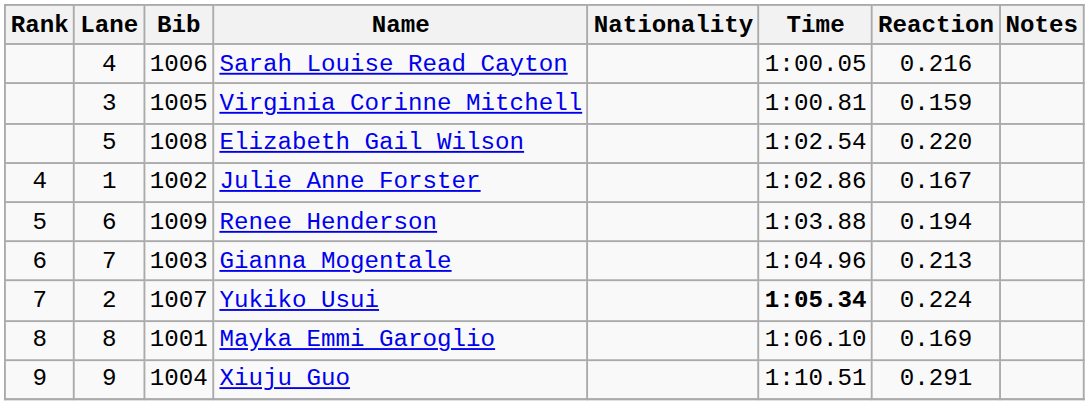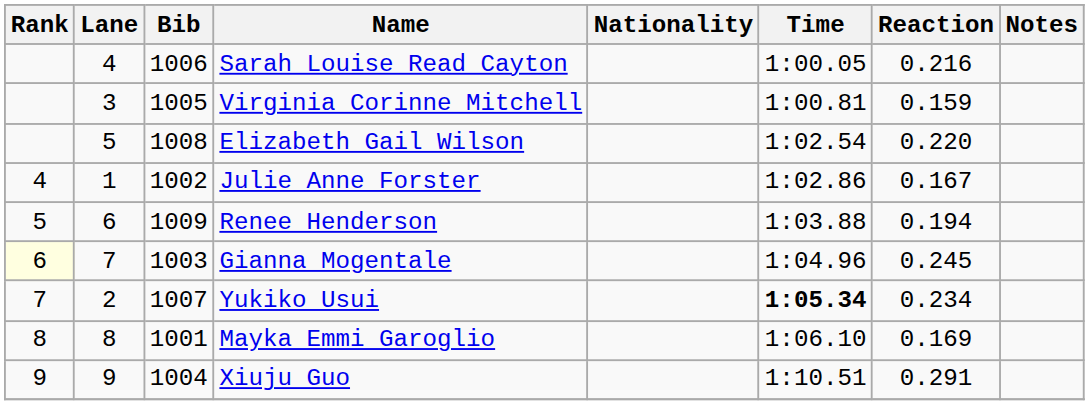Gianna Mogentale | Rank: no background -> lightyellow background
Gianna Mogentale | Reaction: 0.213 -> 0.245
Yukiko Usui | Reaction: 0.224 -> 0.234
